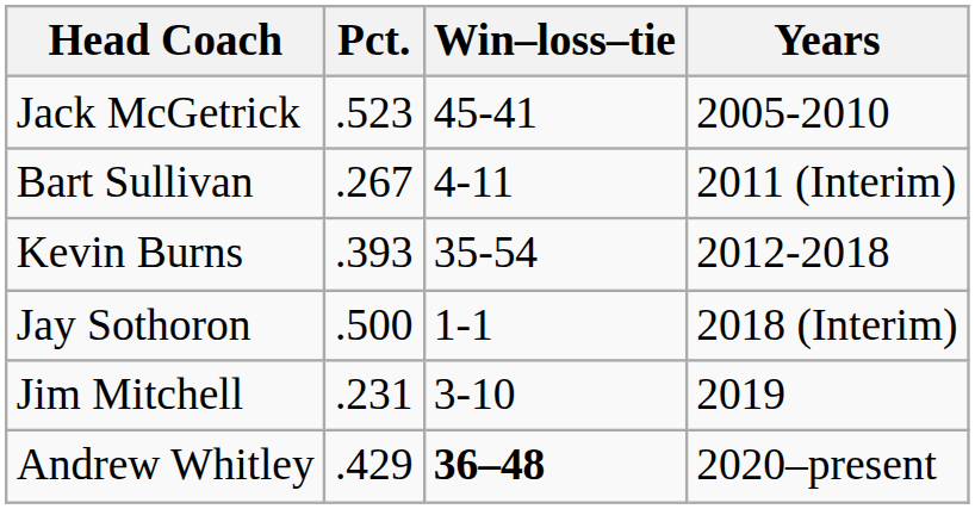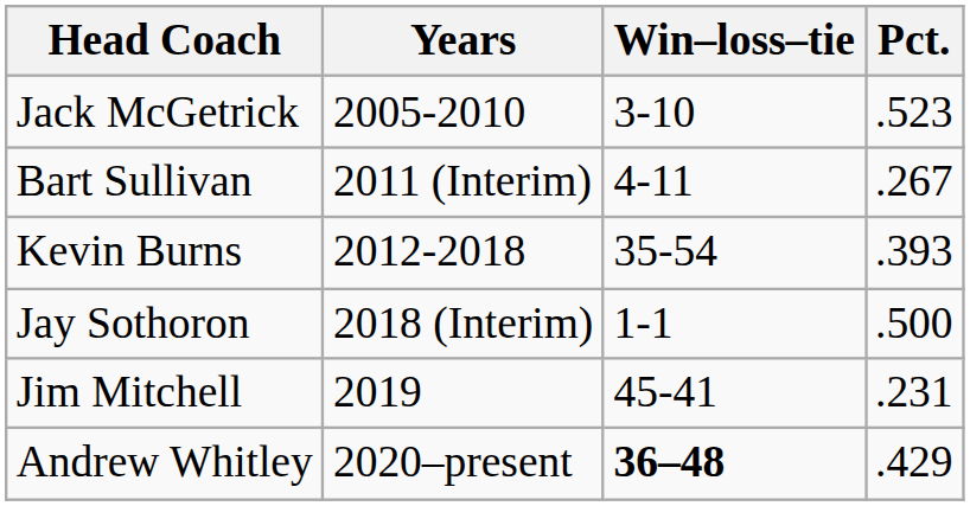columns swapped: Years <-> Pct.
Jack McGetrick | Win–loss–tie: 45-41 -> 3-10
Jim Mitchell | Win–loss–tie: 3-10 -> 45-41
